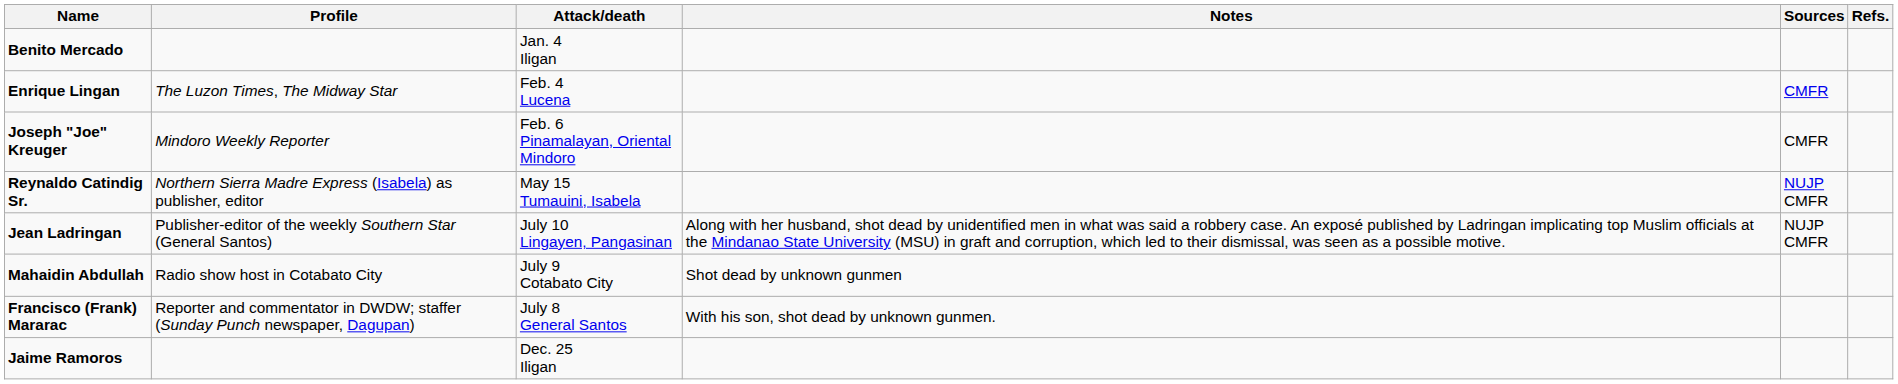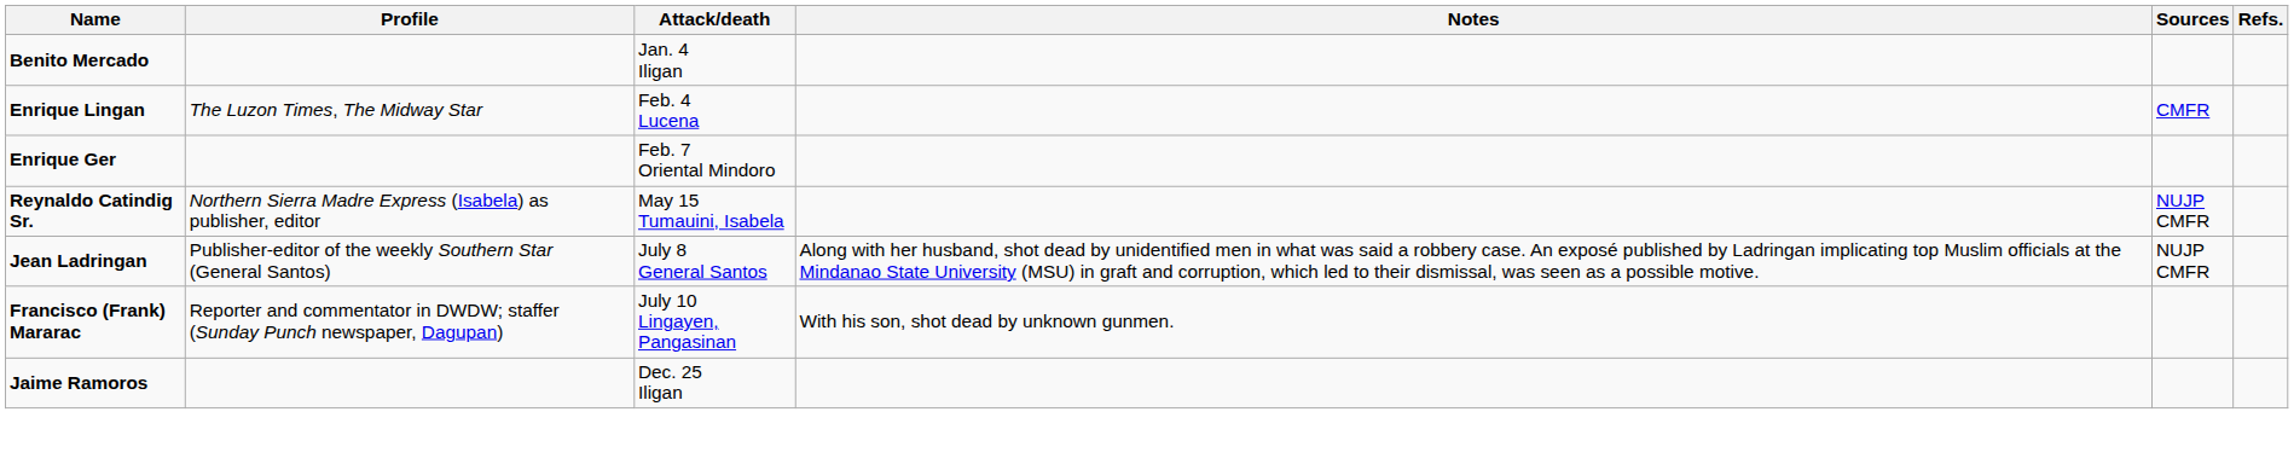- row: Joseph "Joe" Kreuger | Mindoro Weekly Reporter | Feb. 6 Pinamalayan, Oriental Mindoro | CMFR
+ row: Enrique Ger | Feb. 7 Oriental Mindoro
Jean Ladringan | Attack/death: July 10 Lingayen, Pangasinan -> July 8 General Santos
- row: Mahaidin Abdullah | Radio show host in Cotabato City | July 9 Cotabato City | Shot dead by unknown gunmen
Francisco (Frank) Mararac | Attack/death: July 8 General Santos -> July 10 Lingayen, Pangasinan
